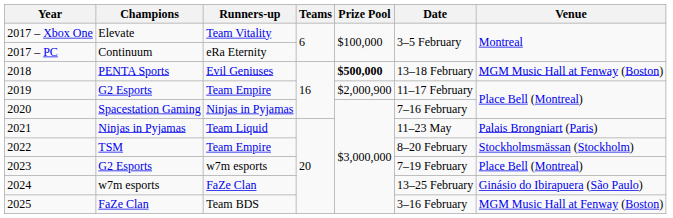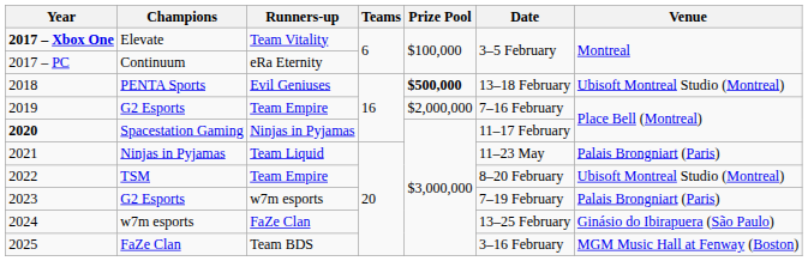Elevate | Year: normal -> bold
PENTA Sports | Venue: MGM Music Hall at Fenway (Boston) -> Ubisoft Montreal Studio (Montreal)
G2 Esports / Team Empire | Prize Pool: $2,000,900 -> $2,000,000
G2 Esports / Team Empire | Date: 11–17 February -> 7–16 February
Spacestation Gaming | Year: normal -> bold
Spacestation Gaming | Date: 7–16 February -> 11–17 February
TSM | Venue: Stockholmsmässan (Stockholm) -> Ubisoft Montreal Studio (Montreal)
G2 Esports / w7m esports | Venue: Place Bell (Montreal) -> Palais Brongniart (Paris)
